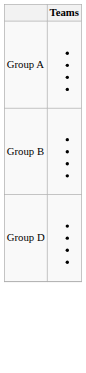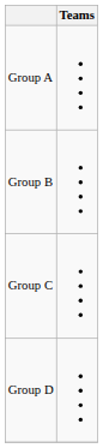+ row: Group C
